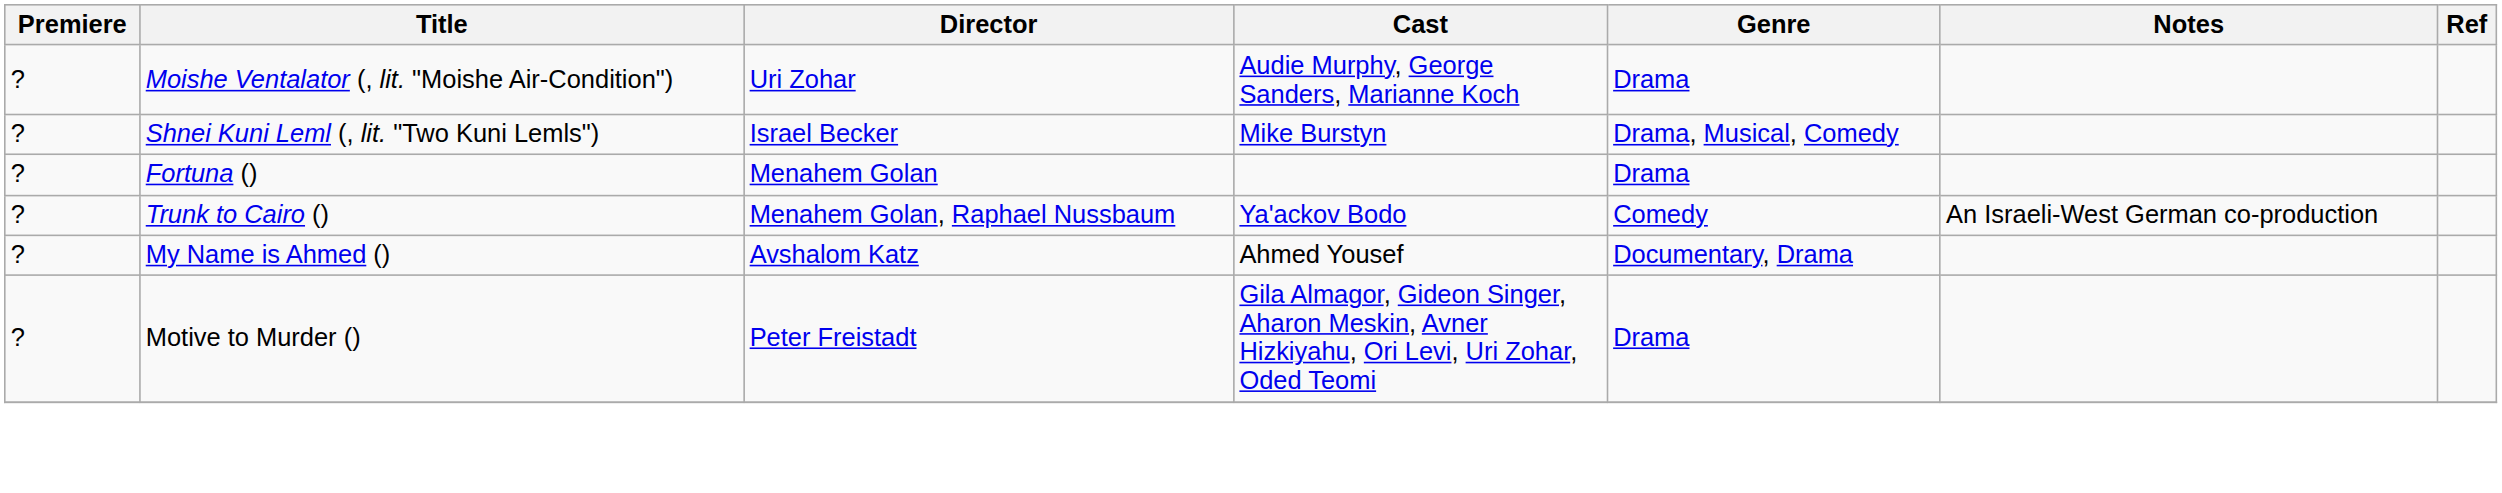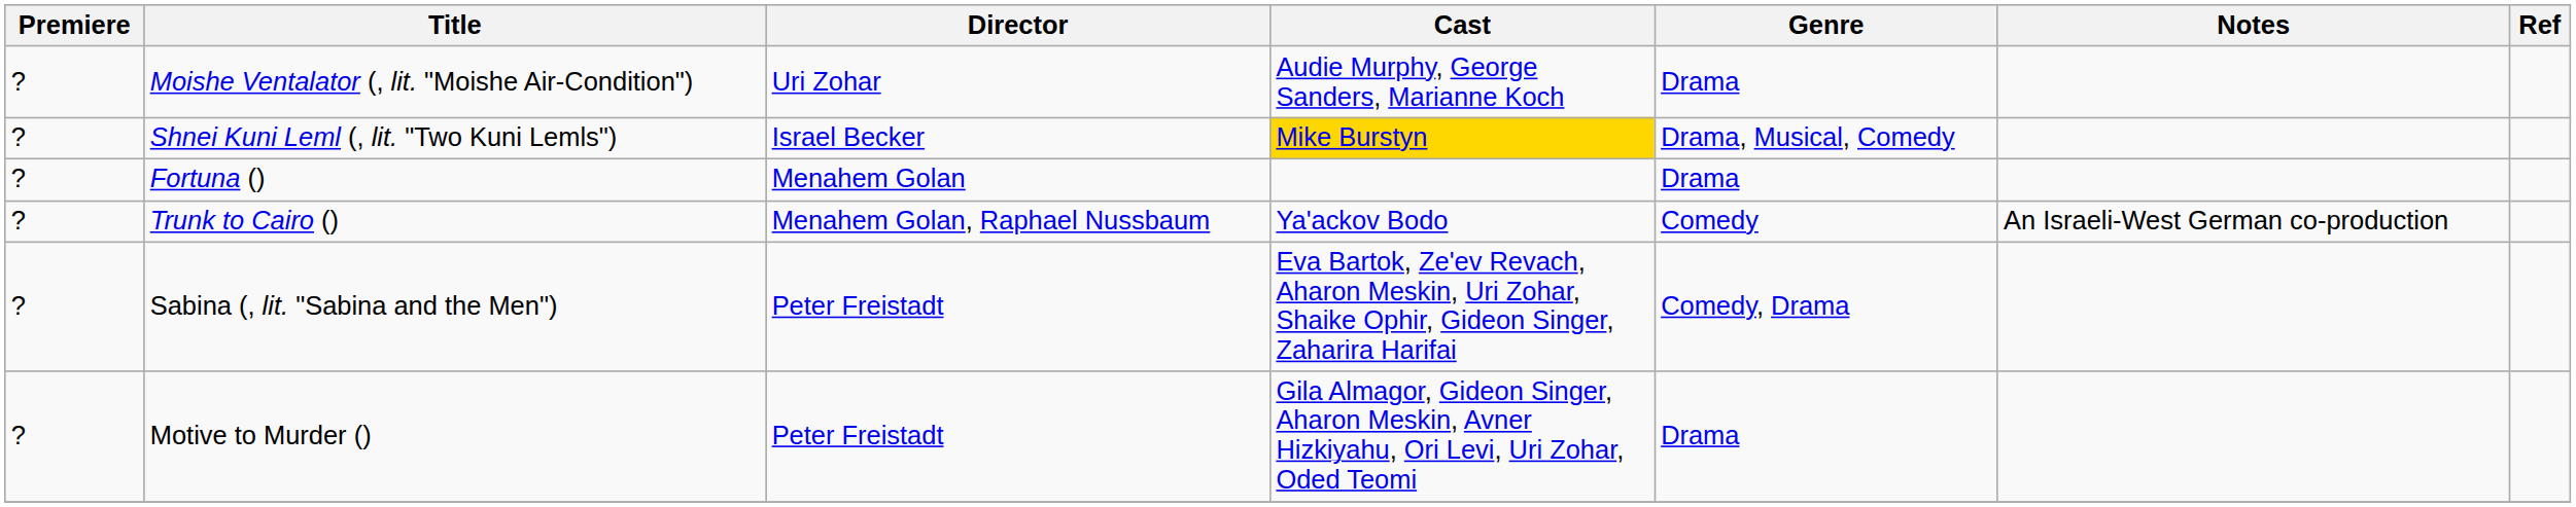Shnei Kuni Leml (, lit. "Two Kuni Lemls") | Cast: no background -> gold background
- row: ? | My Name is Ahmed () | Avshalom Katz | Ahmed Yousef | Documentary, Drama
+ row: ? | Sabina (, lit. "Sabina and the Men") | Peter Freistadt | Eva Bartok, Ze'ev Revach, Aharon Meskin, Uri Zohar, Shaike Ophir, Gideon Singer, Zaharira Harifai | Comedy, Drama
